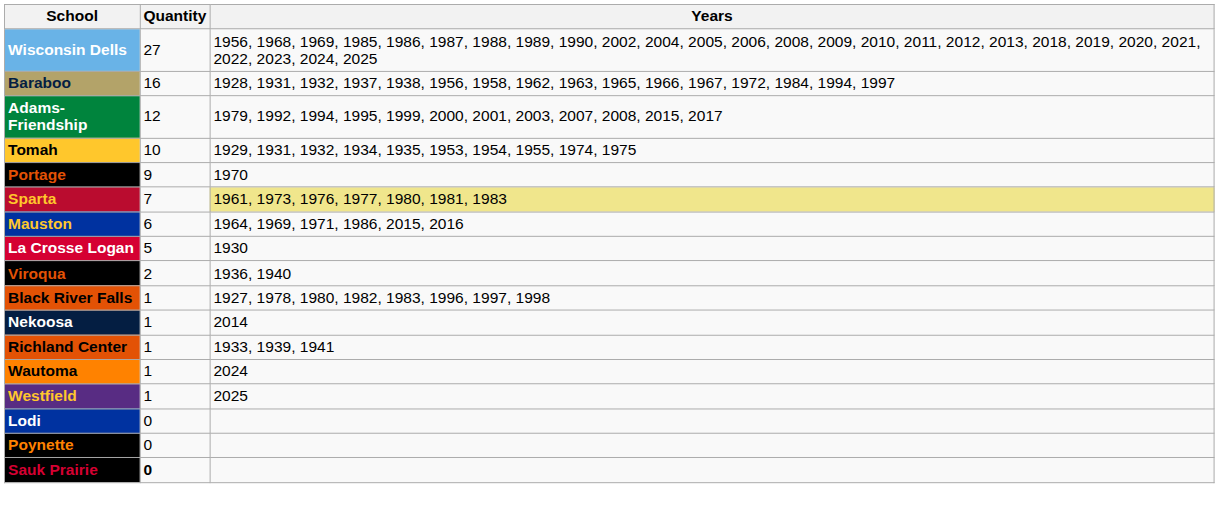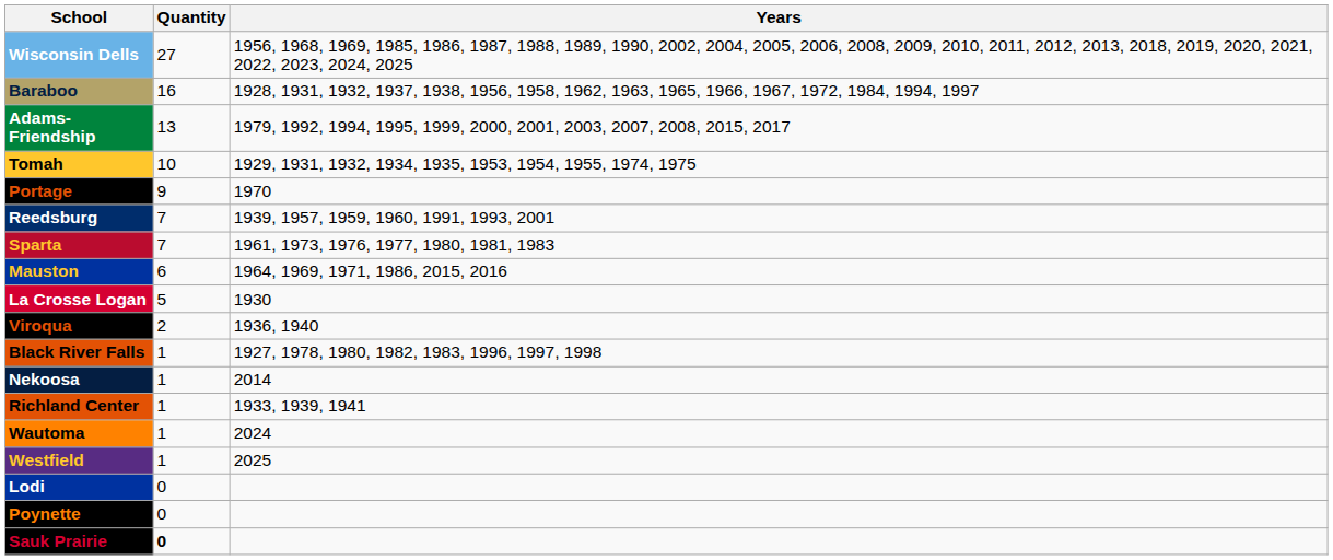Adams-Friendship | Quantity: 12 -> 13
+ row: Reedsburg | 7 | 1939, 1957, 1959, 1960, 1991, 1993, 2001
Sparta | Years: khaki background -> no background
